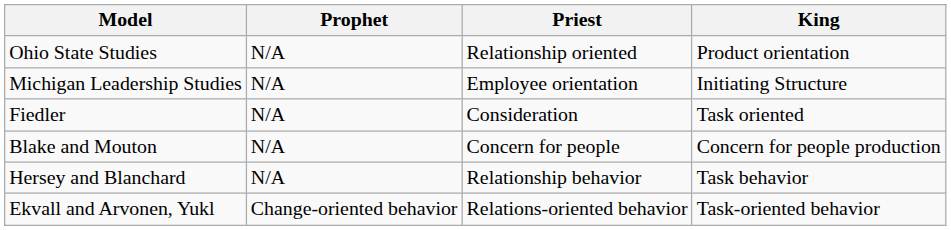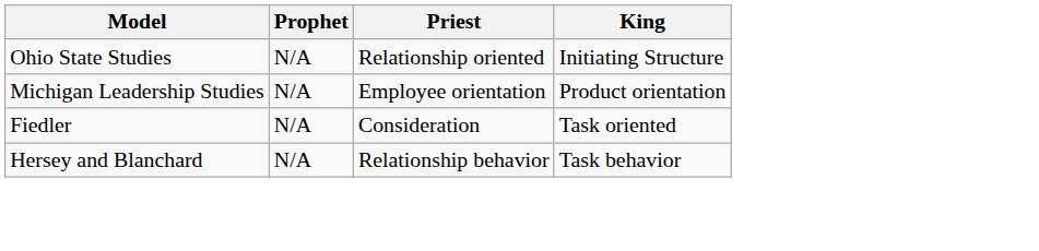Ohio State Studies | King: Product orientation -> Initiating Structure
Michigan Leadership Studies | King: Initiating Structure -> Product orientation
- row: Blake and Mouton | N/A | Concern for people | Concern for people production
- row: Ekvall and Arvonen, Yukl | Change-oriented behavior | Relations-oriented behavior | Task-oriented behavior
